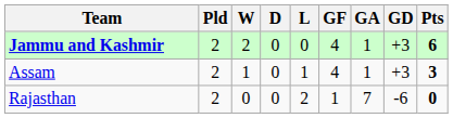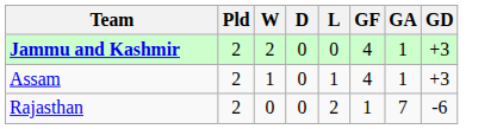- column: Pts | 6 | 3 | 0
